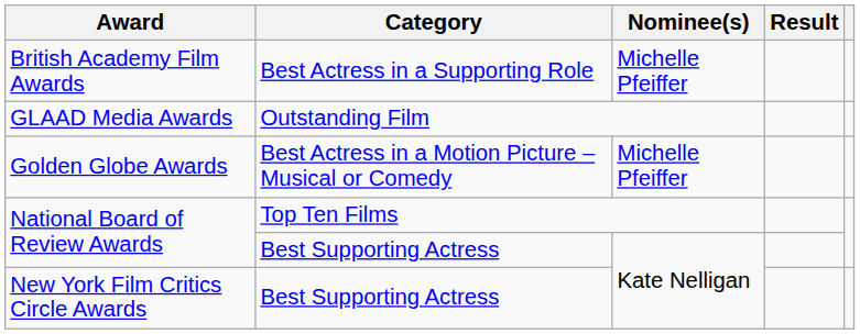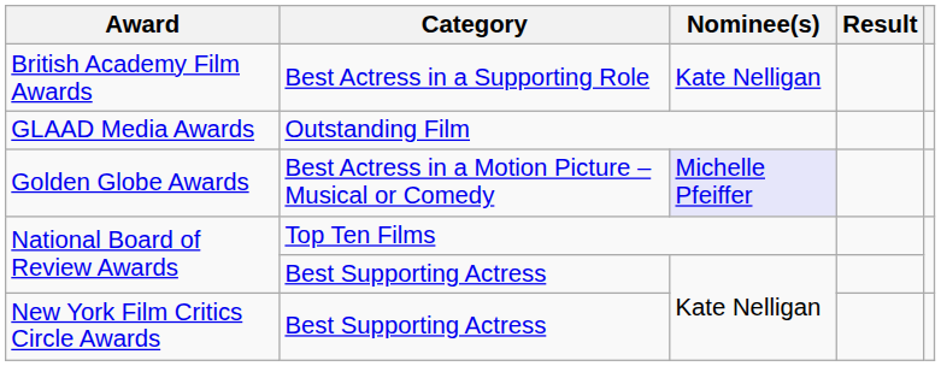British Academy Film Awards | Nominee(s): Michelle Pfeiffer -> Kate Nelligan
Golden Globe Awards | Nominee(s): no background -> lavender background
